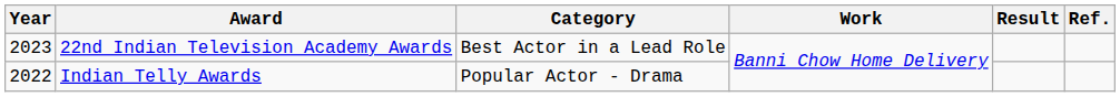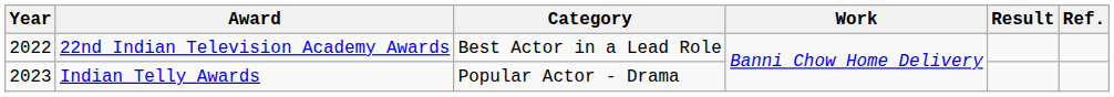22nd Indian Television Academy Awards | Year: 2023 -> 2022
Indian Telly Awards | Year: 2022 -> 2023
